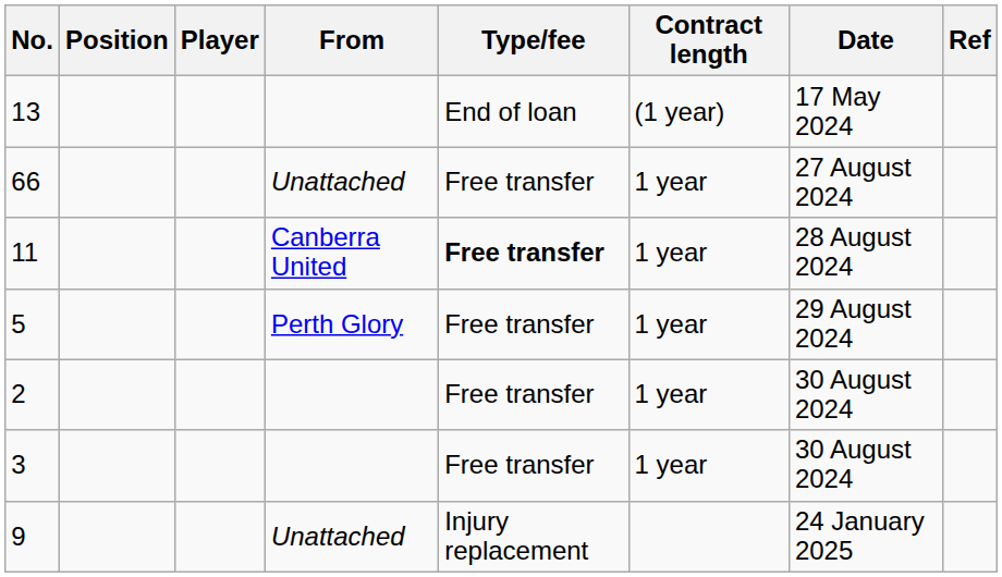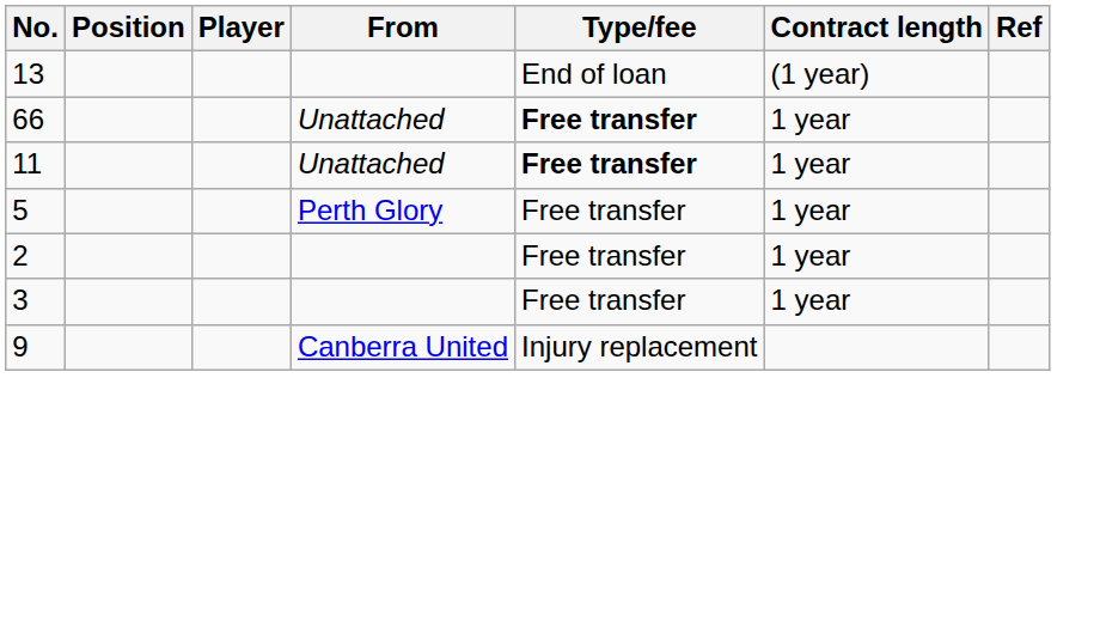- column: Date | 17 May 2024 | 27 August 2024 | 28 August 2024 | 29 August 2024 | 30 August 2024 | 30 August 2024 | 24 January 2025
66 | Type/fee: normal -> bold
11 | From: Canberra United -> Unattached
9 | From: Unattached -> Canberra United
